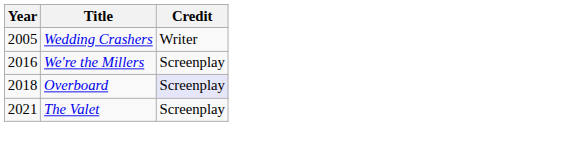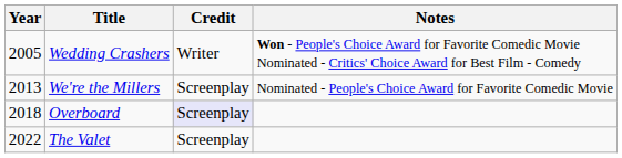+ column: Notes | Won - People's Choice Award for Favorite Comedic Movie Nominated - Critics' Choice Award for Best Film - Comedy | Nominated - People's Choice Award for Favorite Comedic Movie
We're the Millers | Year: 2016 -> 2013
The Valet | Year: 2021 -> 2022
